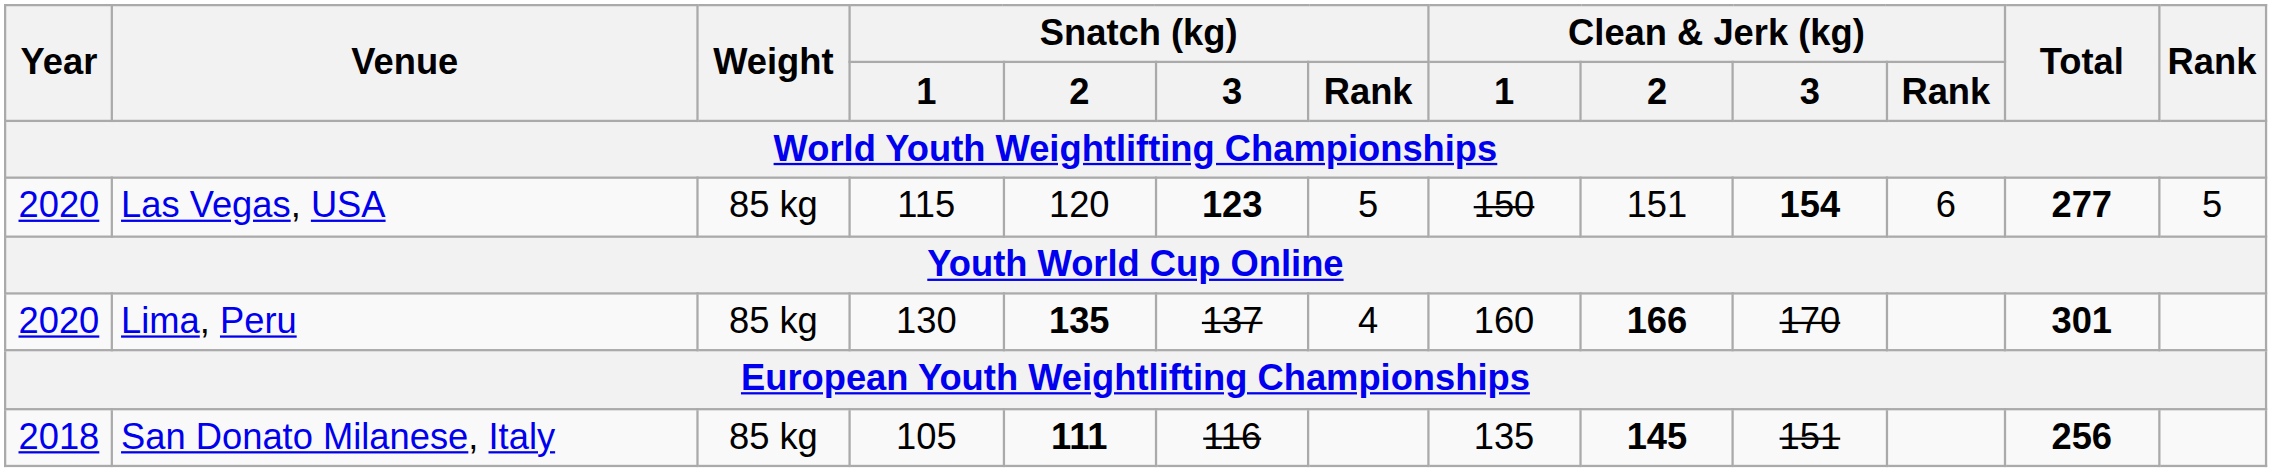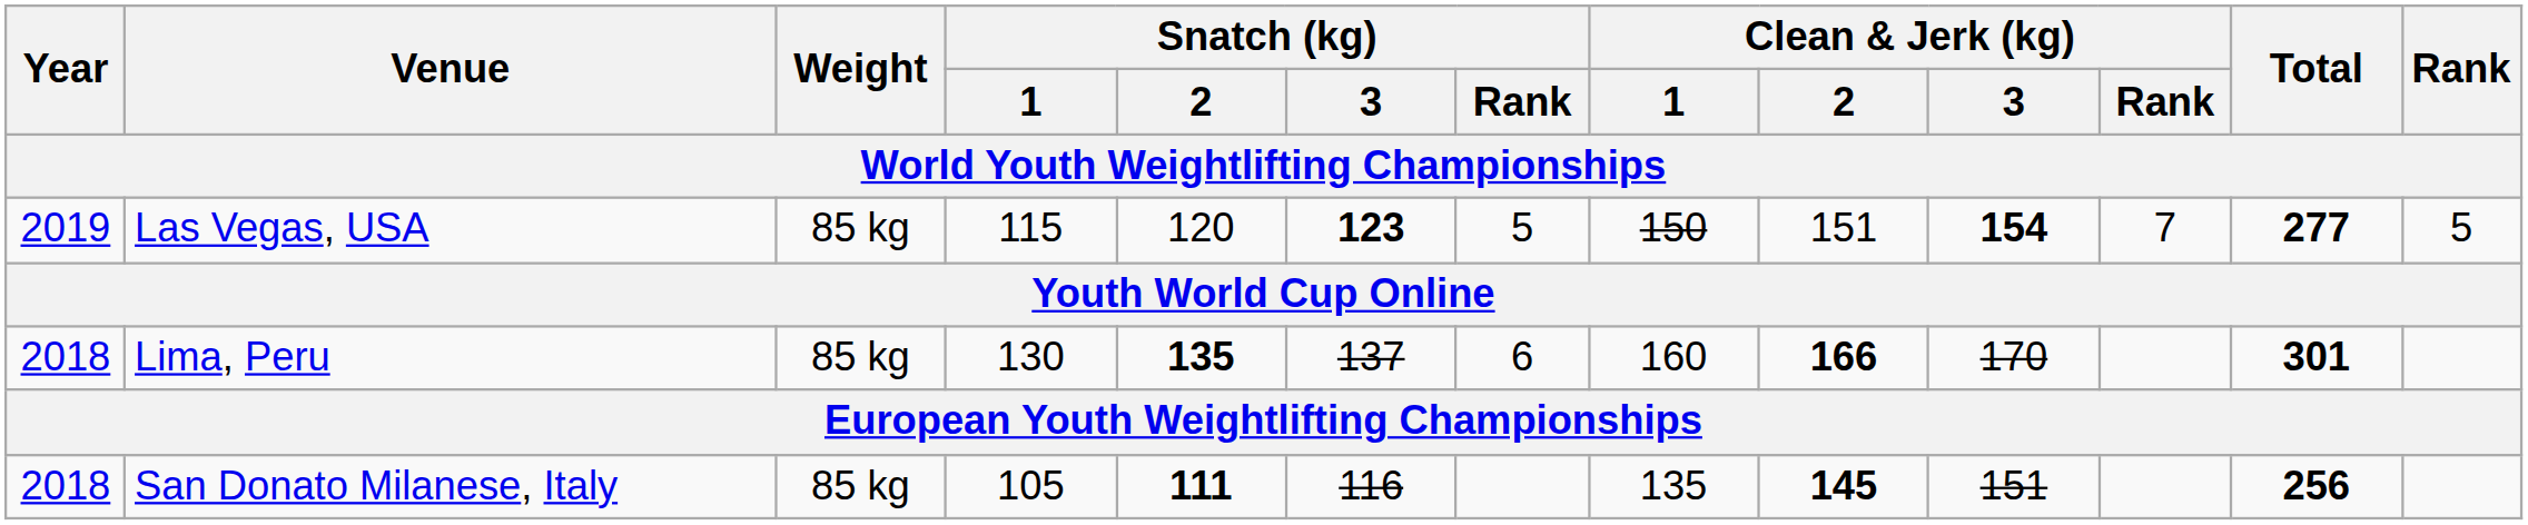Las Vegas, USA | Year: 2020 -> 2019
Las Vegas, USA | Clean & Jerk (kg) / Rank: 6 -> 7
Lima, Peru | Year: 2020 -> 2018
Lima, Peru | Snatch (kg) / Rank: 4 -> 6
